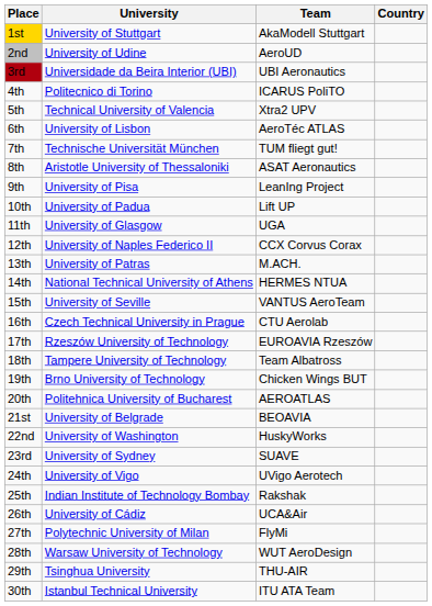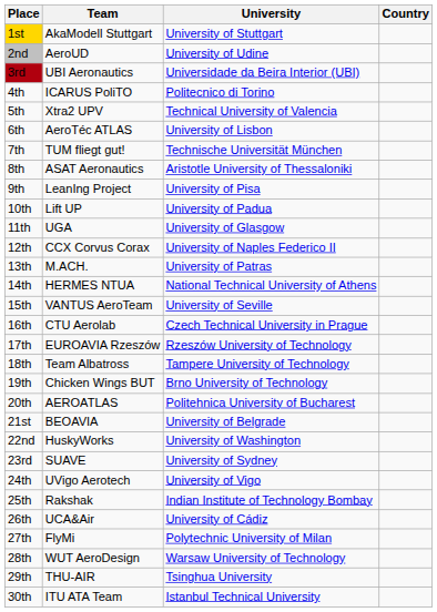columns swapped: Team <-> University
